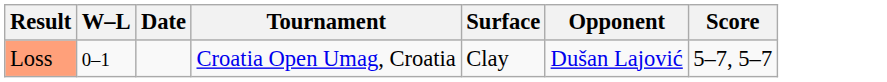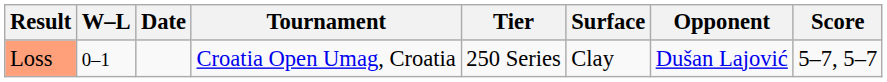+ column: Tier | 250 Series
